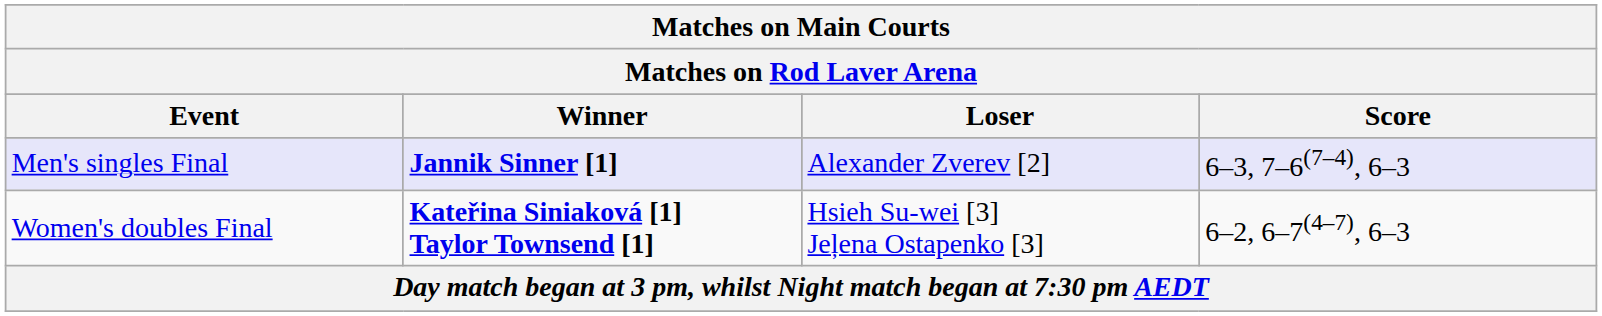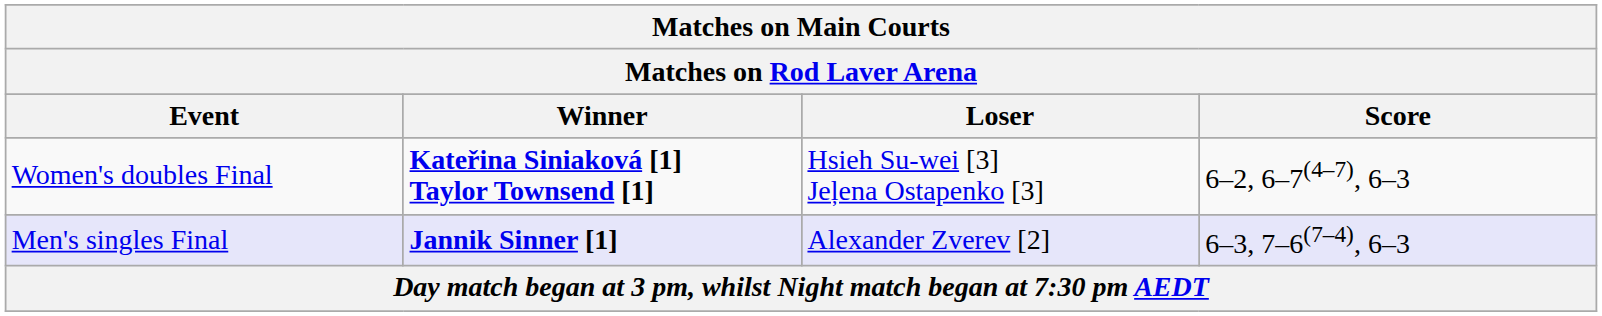rows swapped: Women's doubles Final <-> Men's singles Final
